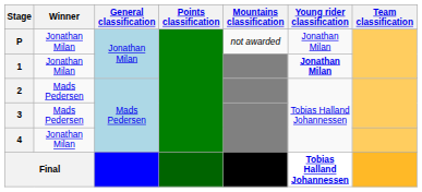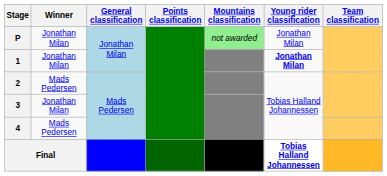P | Mountains classification: no background -> lightgreen background
3 | Winner: Mads Pedersen -> Jonathan Milan
4 | Winner: Jonathan Milan -> Mads Pedersen
